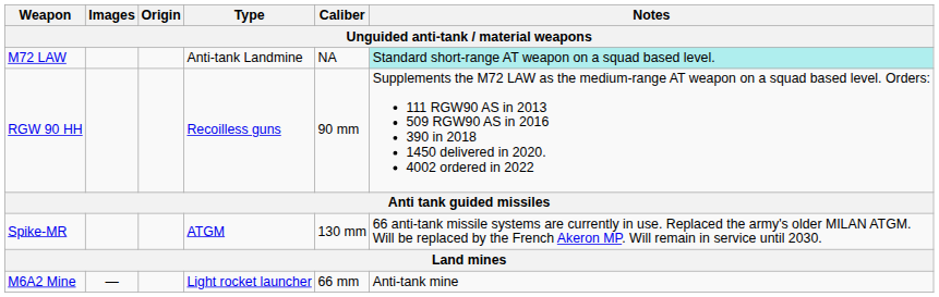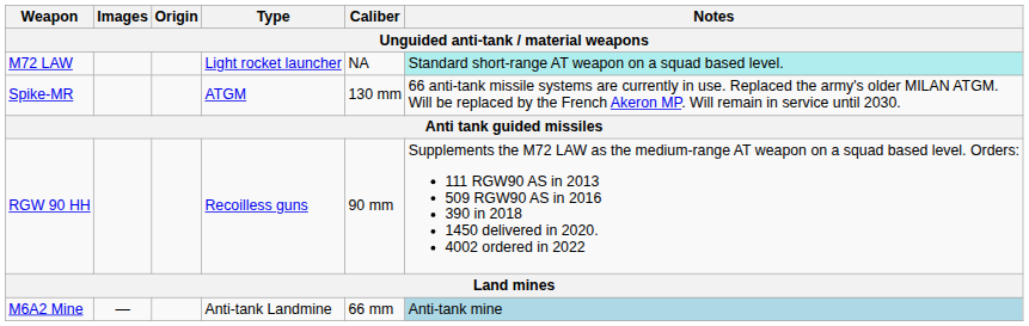M72 LAW | Type: Anti-tank Landmine -> Light rocket launcher
rows swapped: RGW 90 HH <-> Spike-MR
M6A2 Mine | Type: Light rocket launcher -> Anti-tank Landmine
M6A2 Mine | Notes: no background -> lightblue background
